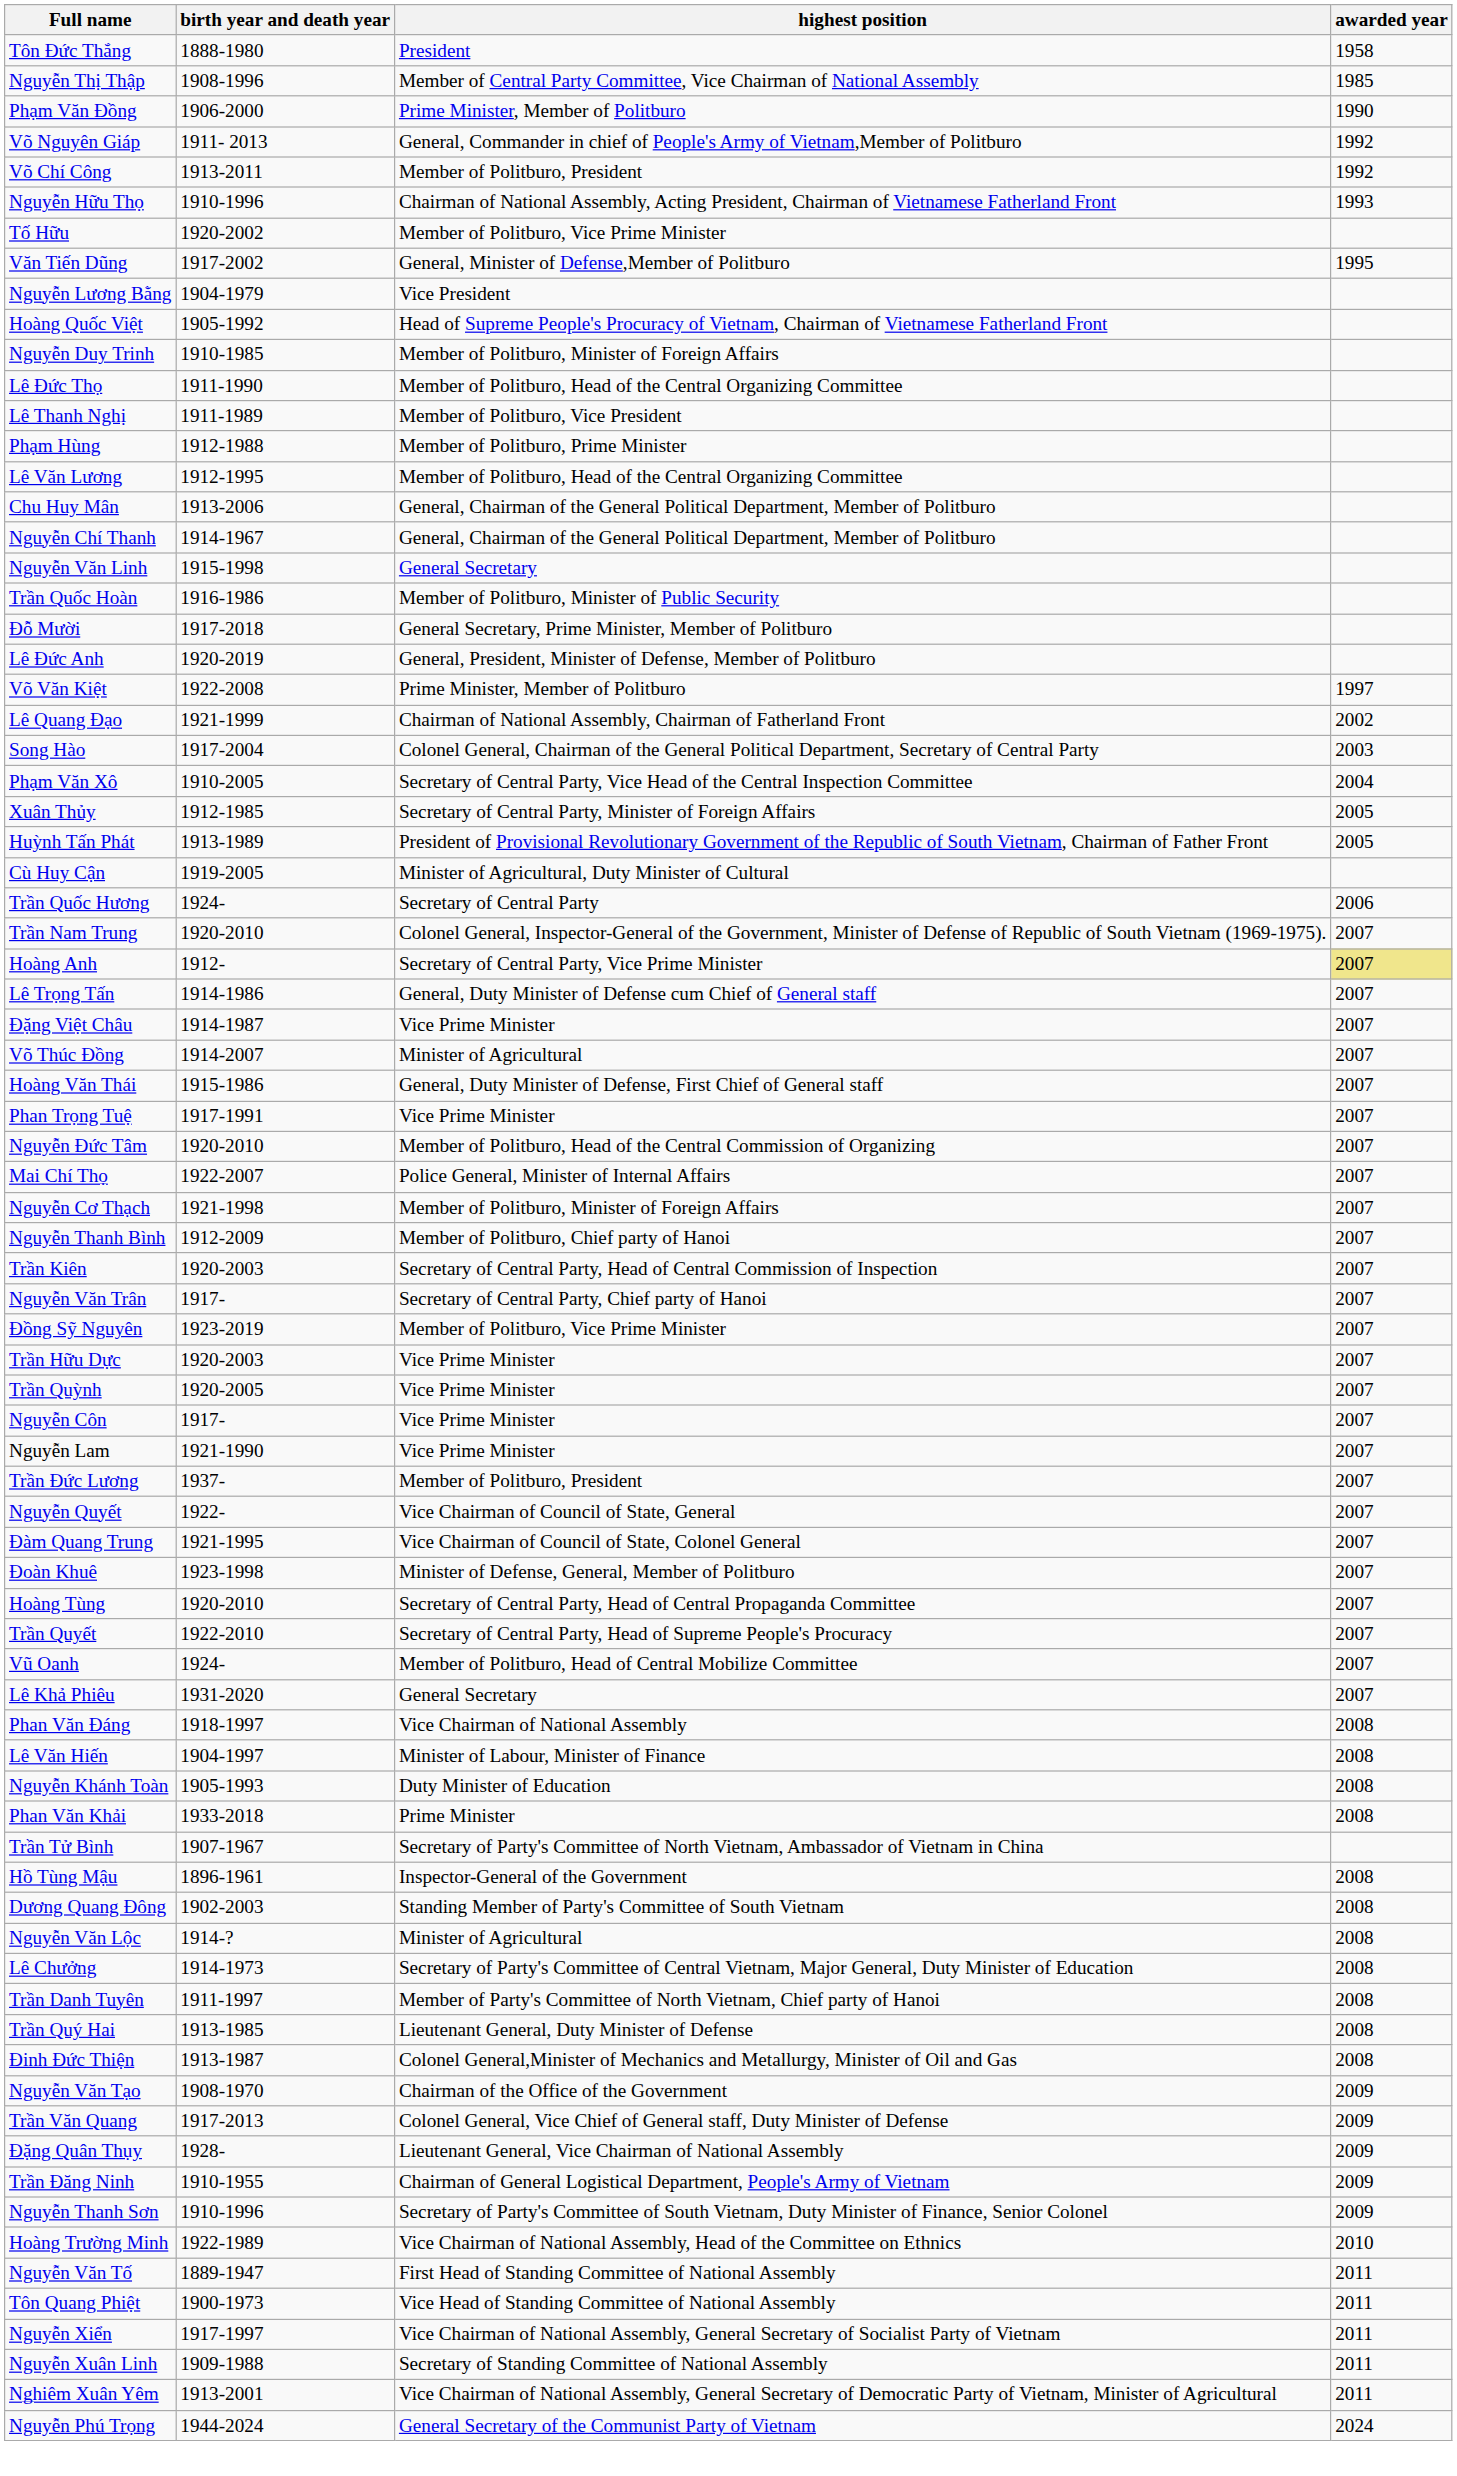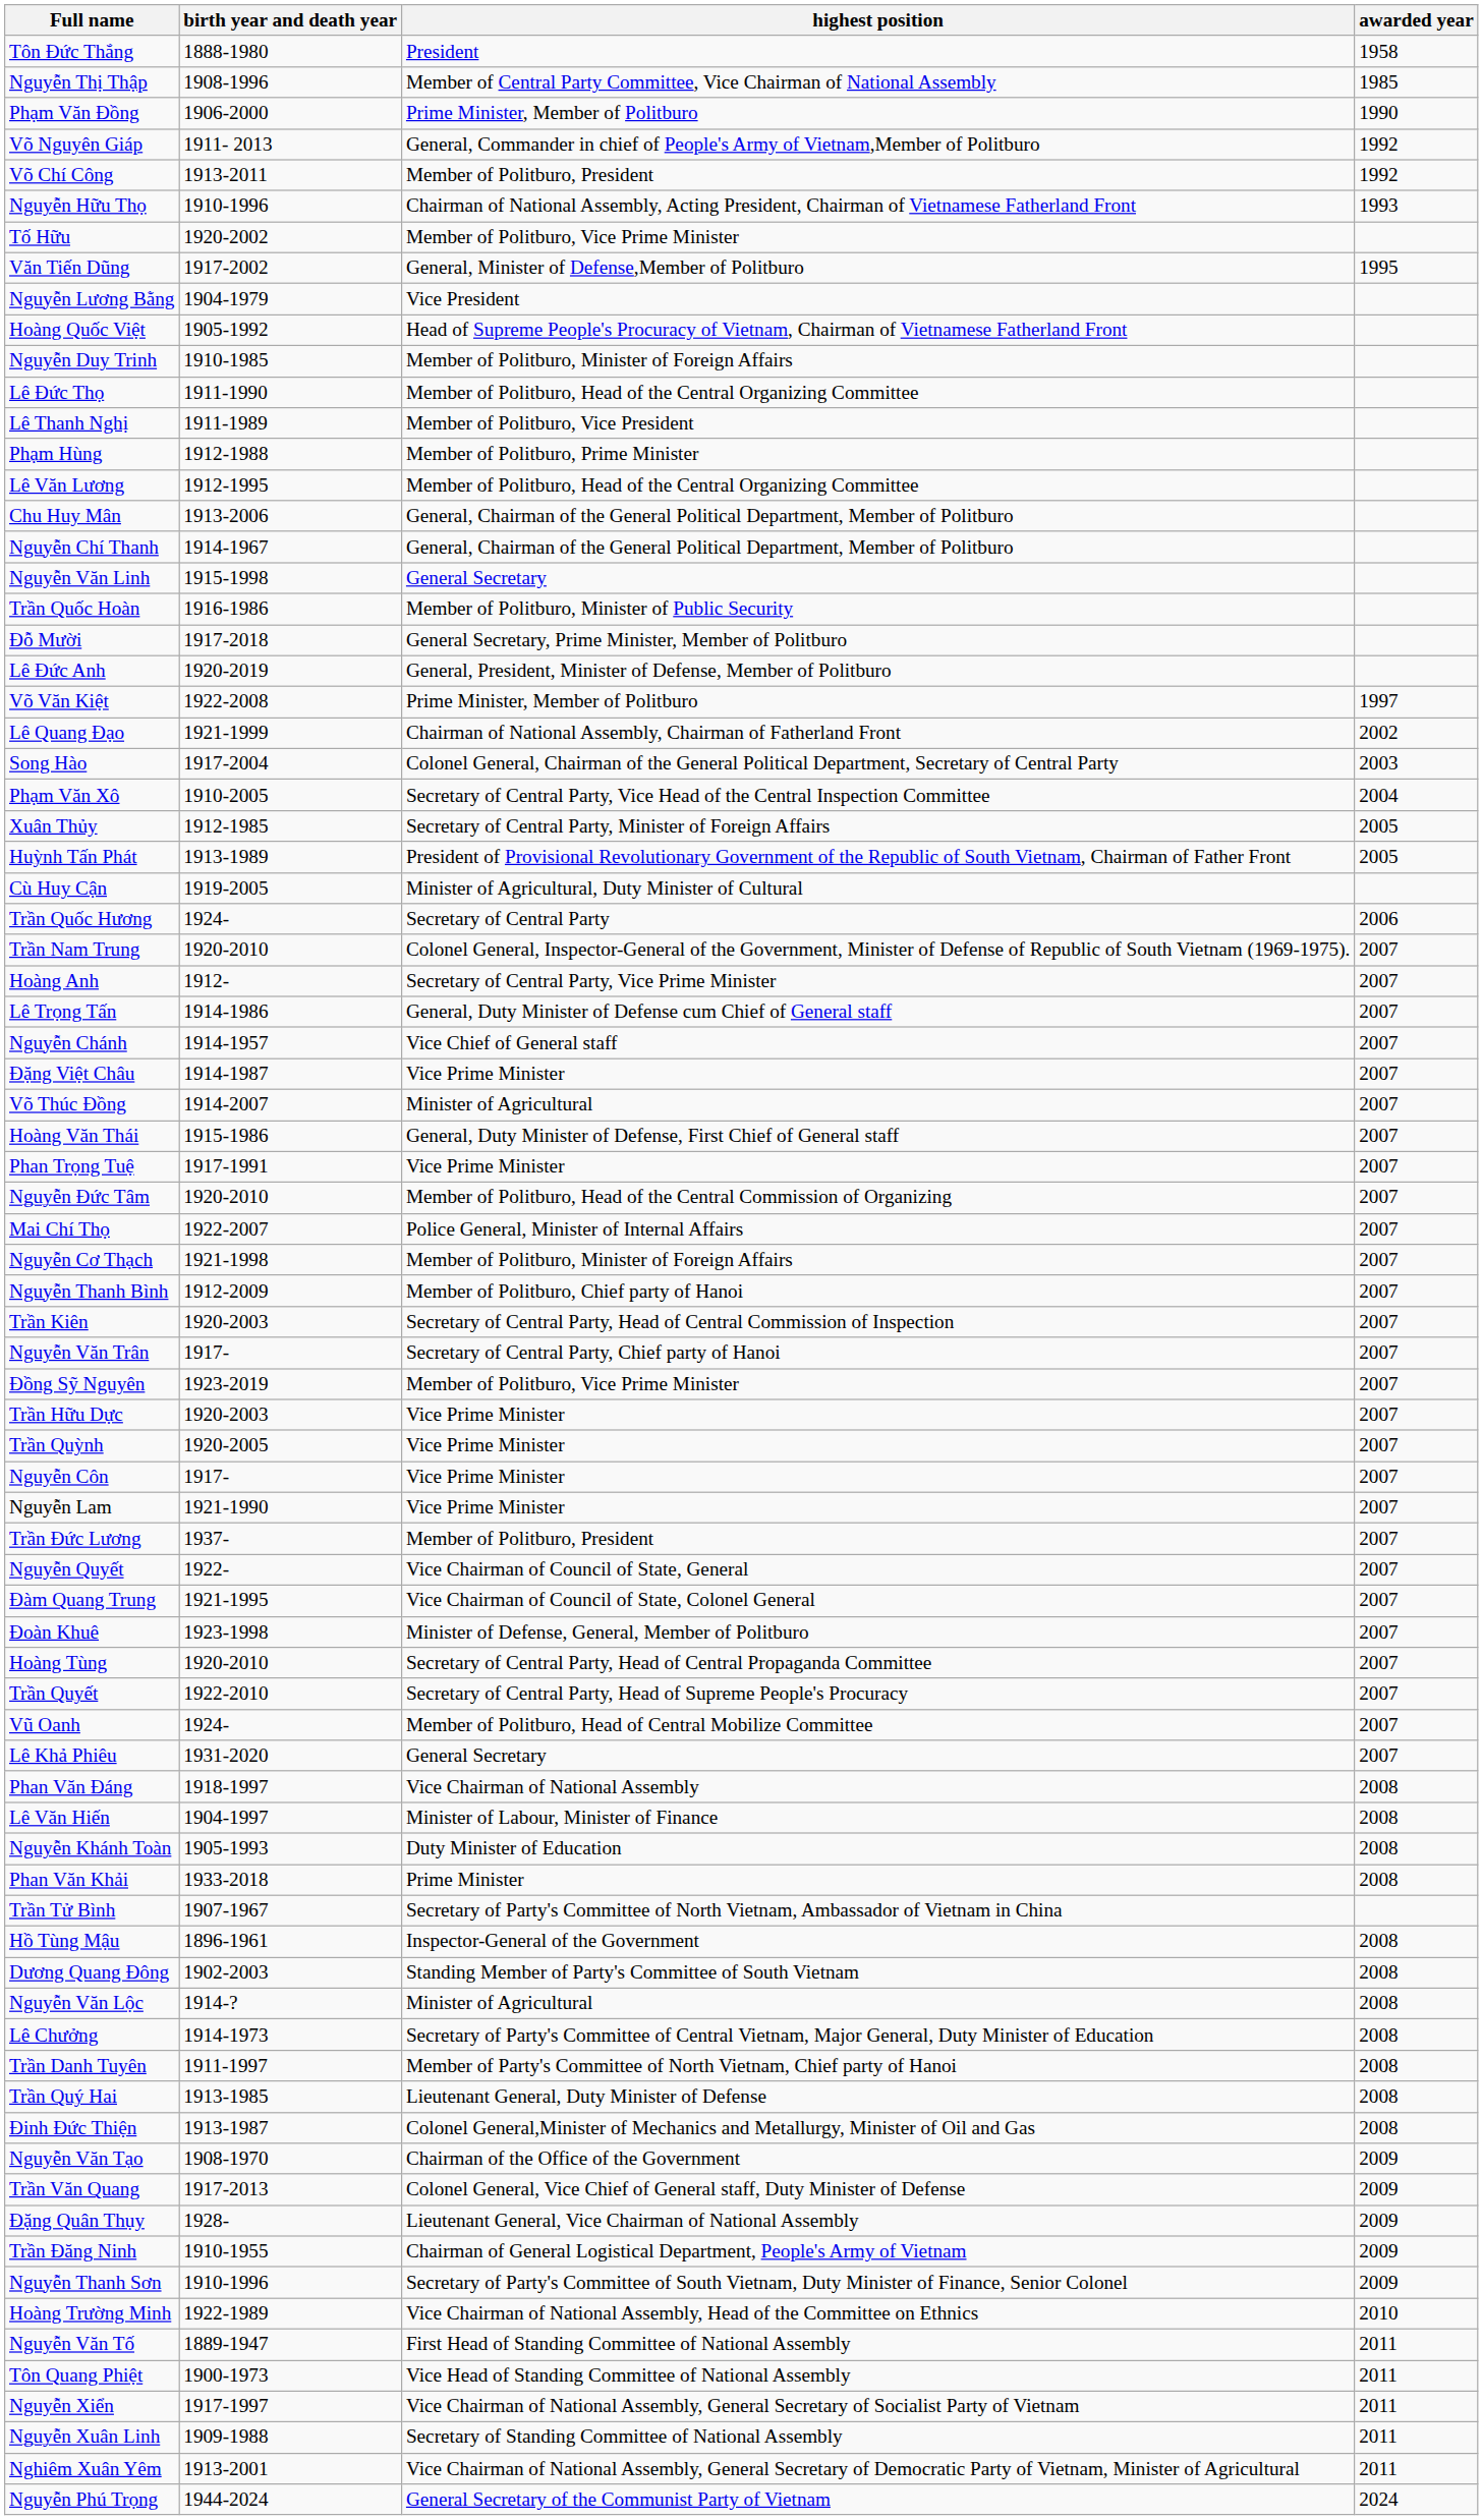Hoàng Anh | awarded year: khaki background -> no background
+ row: Nguyễn Chánh | 1914-1957 | Vice Chief of General staff | 2007
